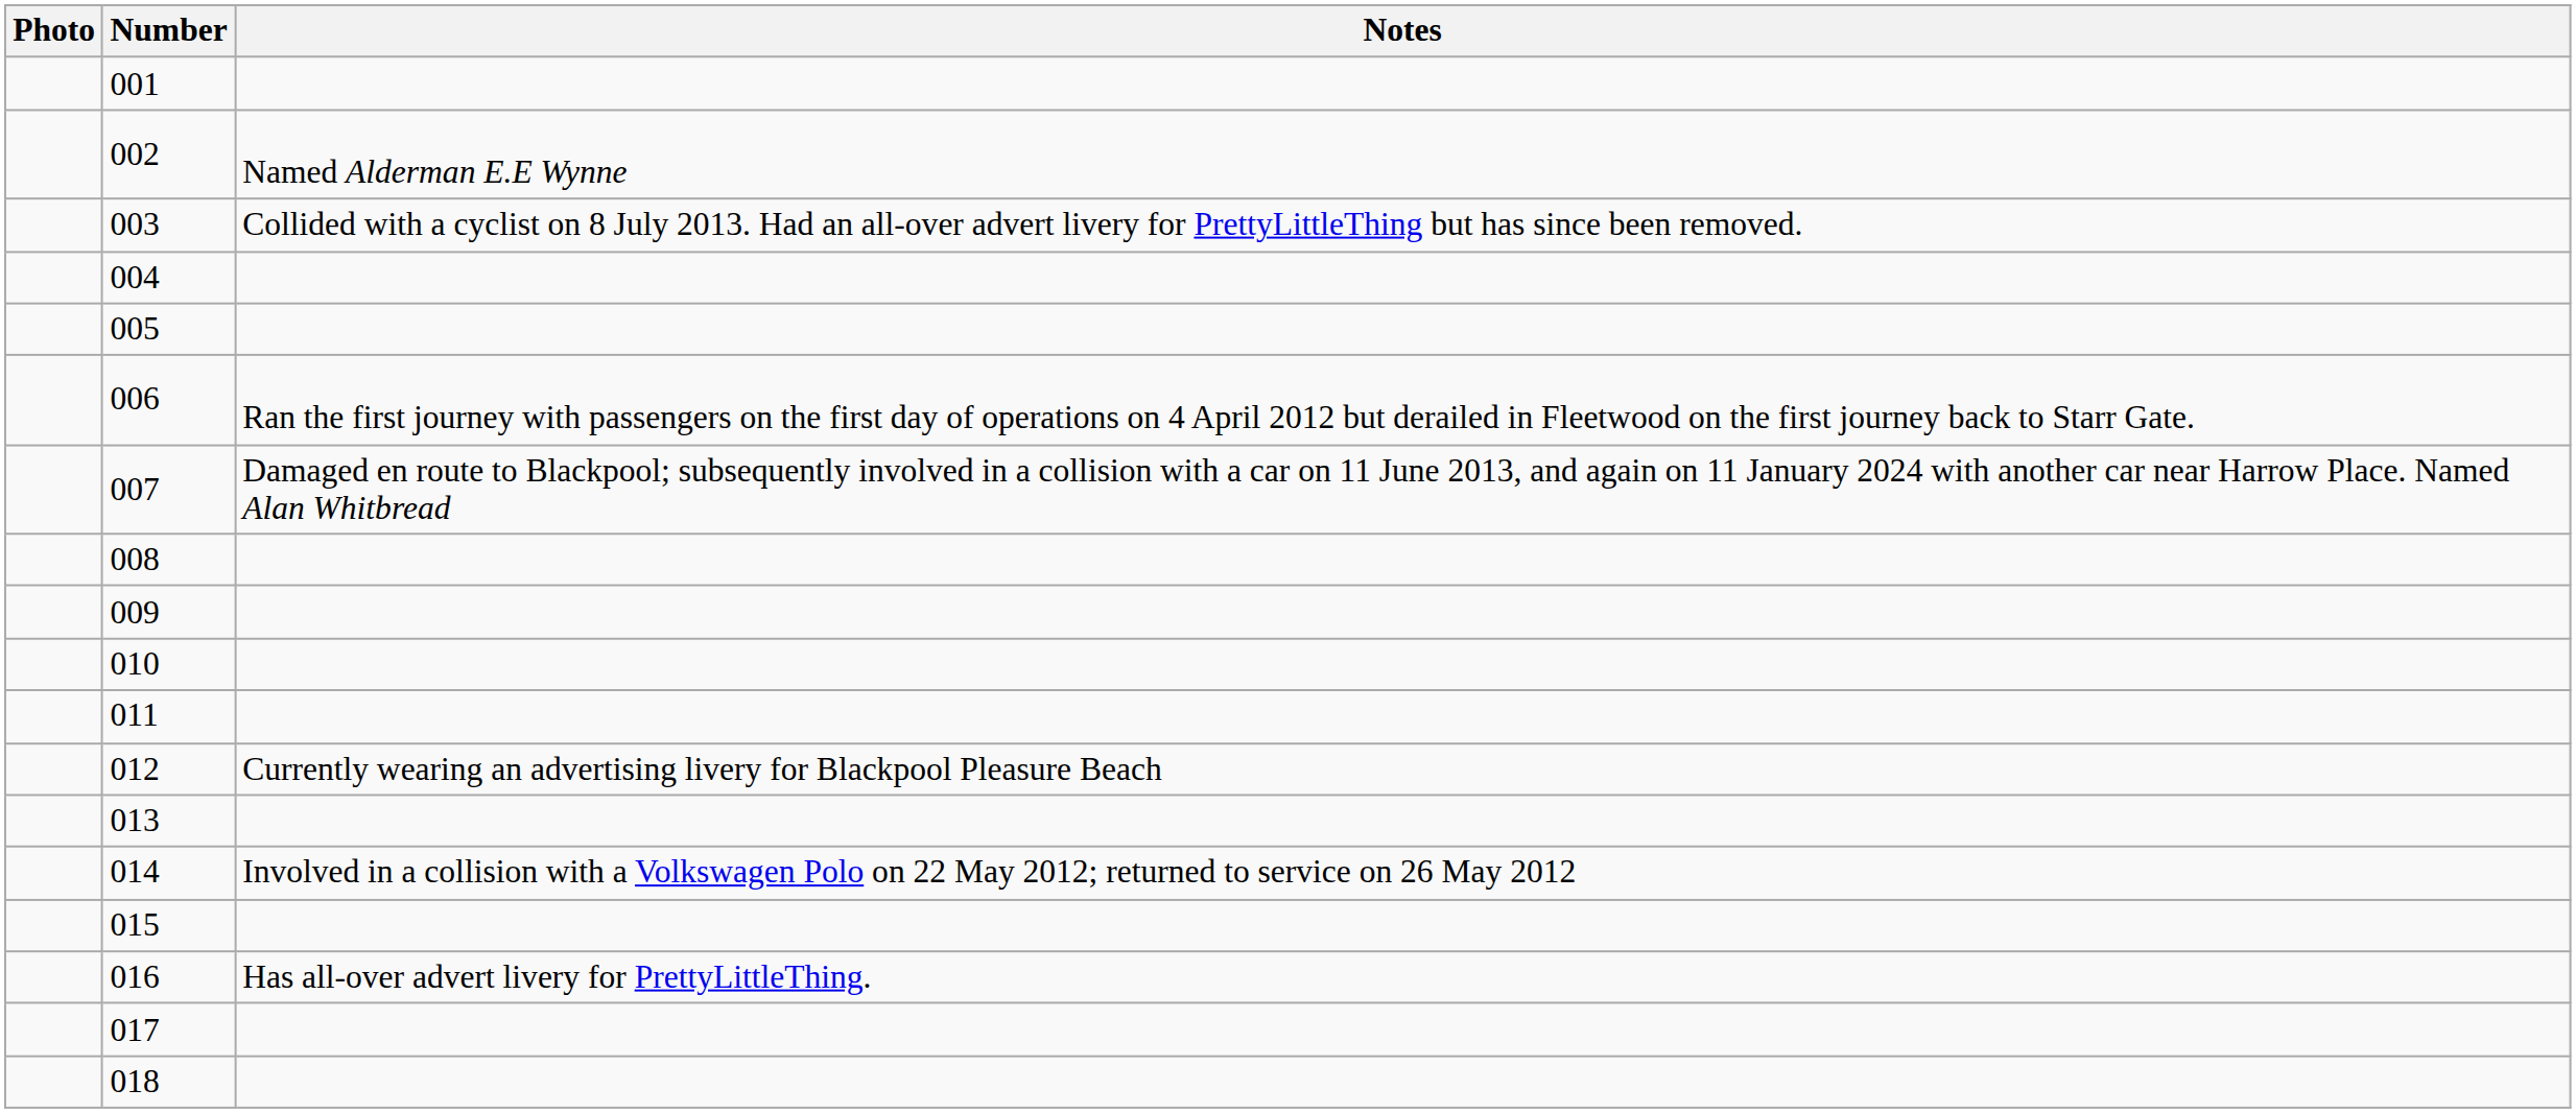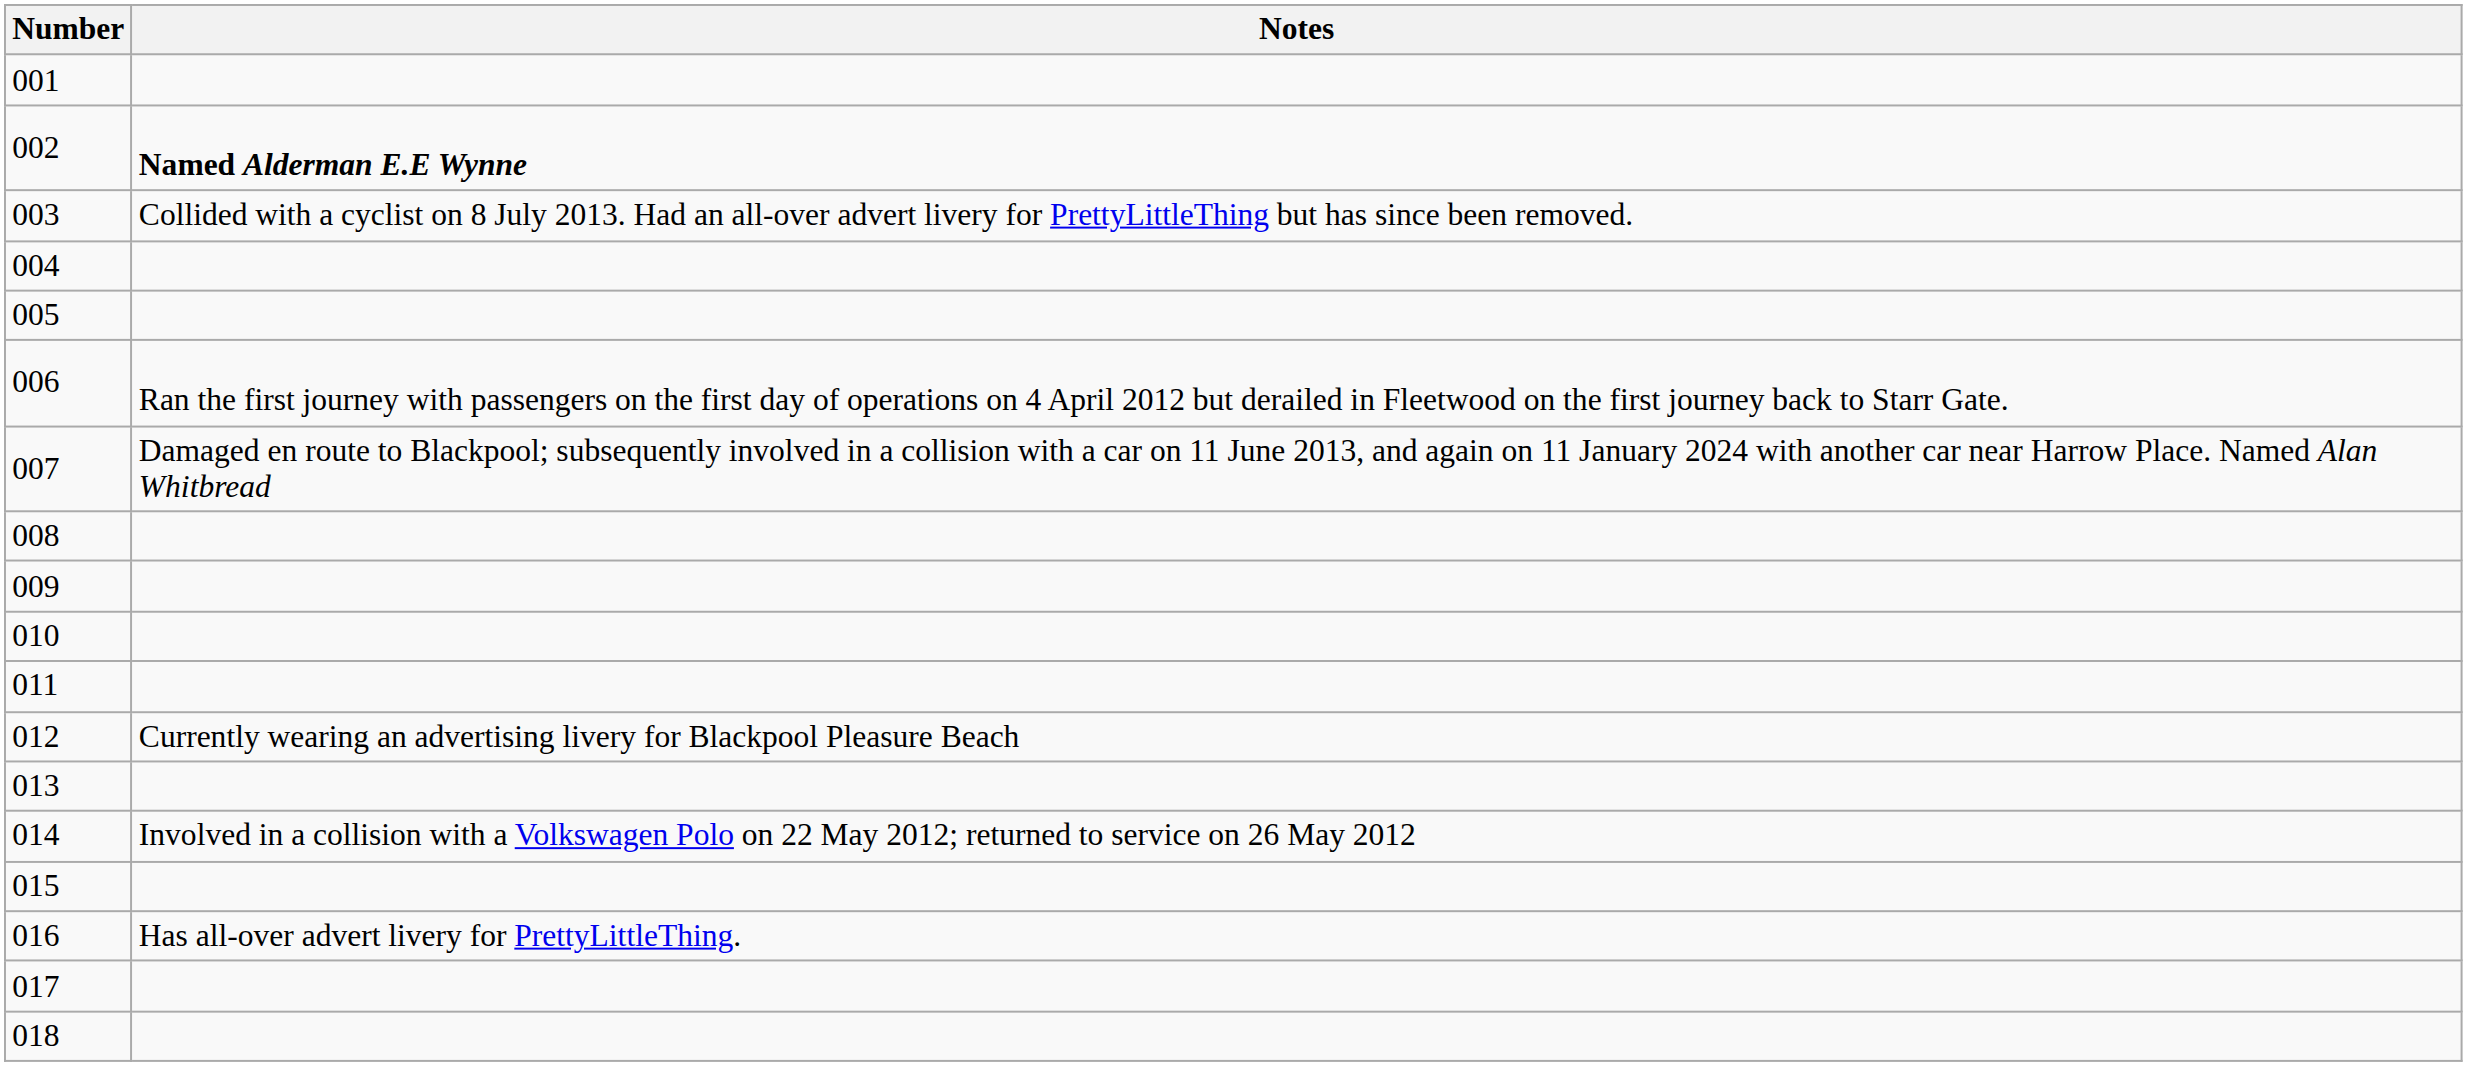- column: Photo
002 | Notes: normal -> bold
